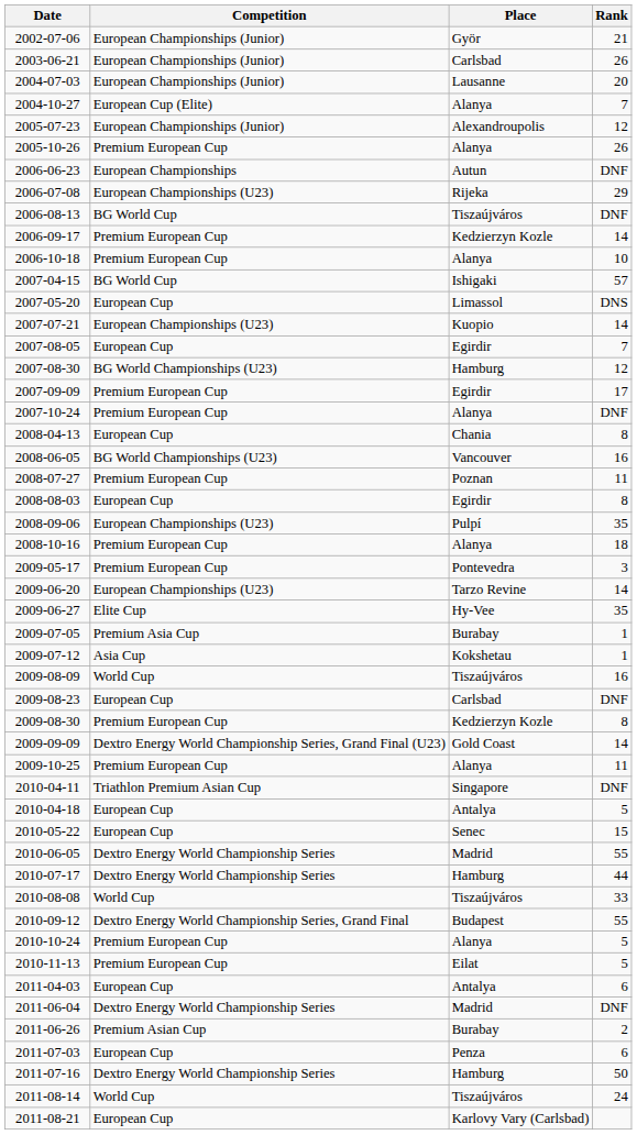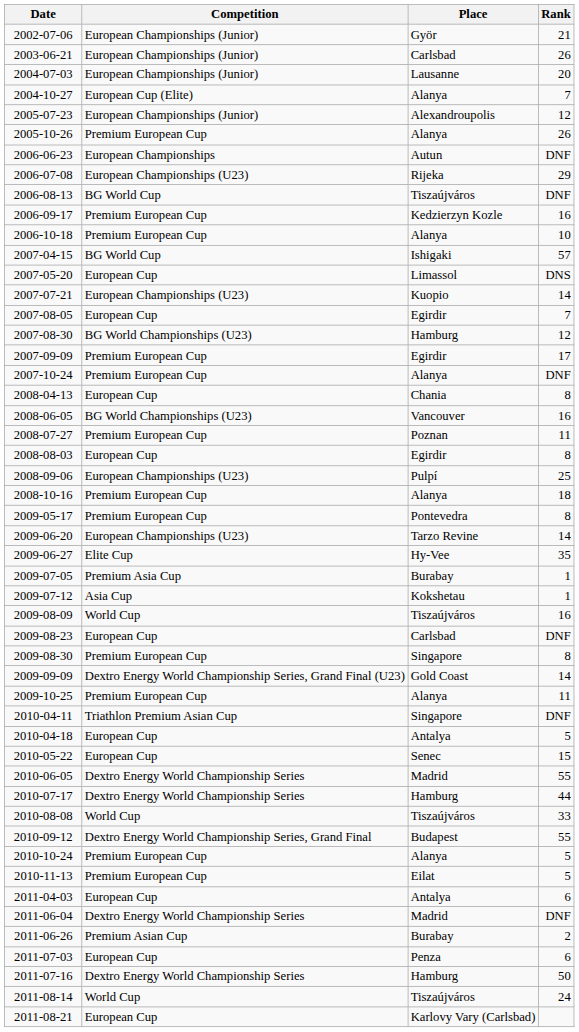2006-09-17 | Rank: 14 -> 16
2008-09-06 | Rank: 35 -> 25
2009-05-17 | Rank: 3 -> 8
2009-08-30 | Place: Kedzierzyn Kozle -> Singapore
